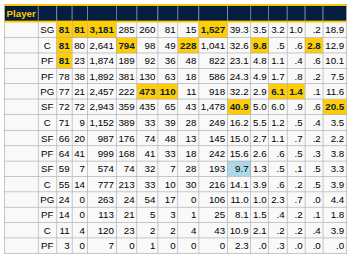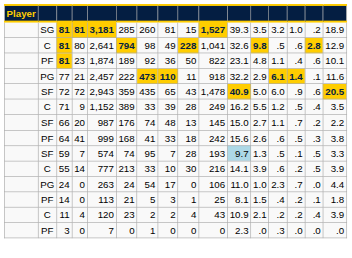81 / 23 | column 9: 48 -> 50
- row: PF | 78 | 38 | 1,892 | 381 | 130 | 63 | 18 | 586 | 24.3 | 4.9 | 1.7 | .8 | .2 | 7.5
59 | column 7: 32 -> 95
